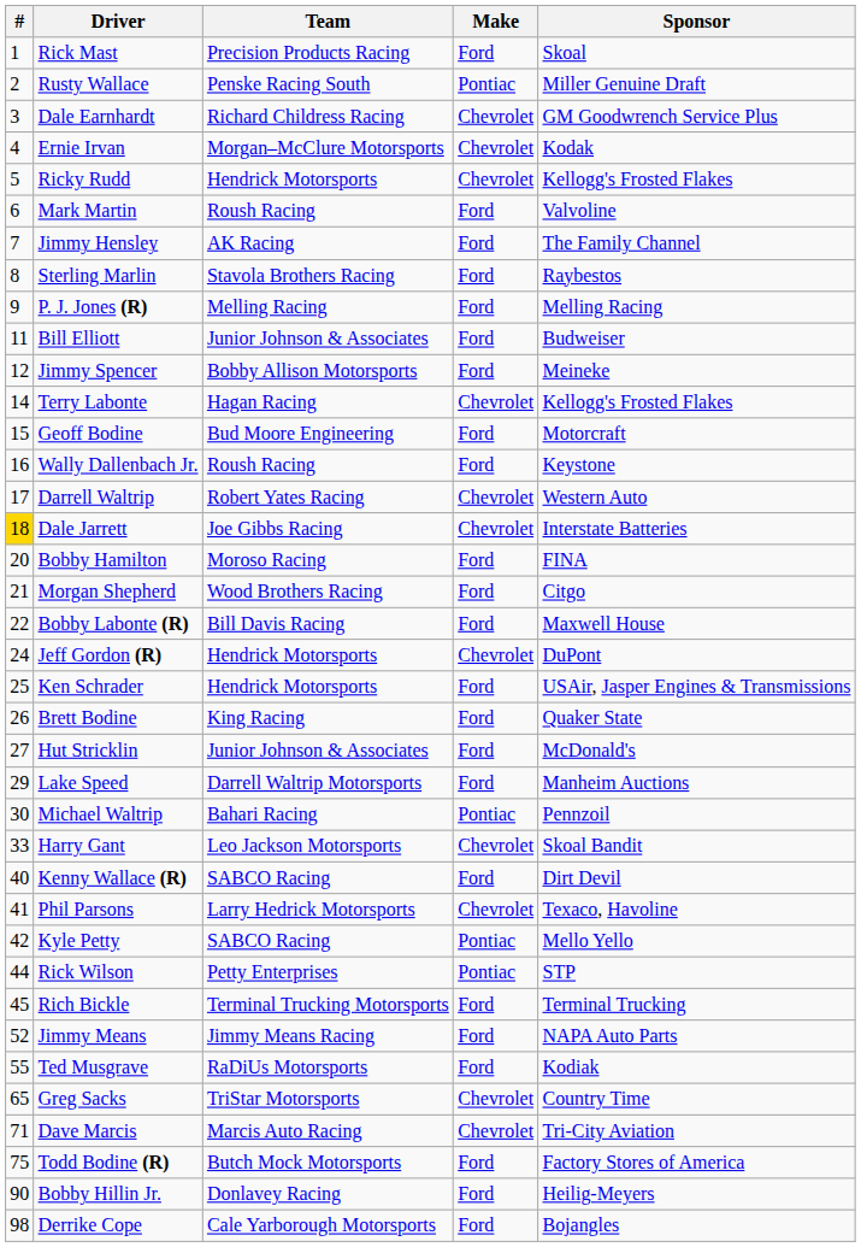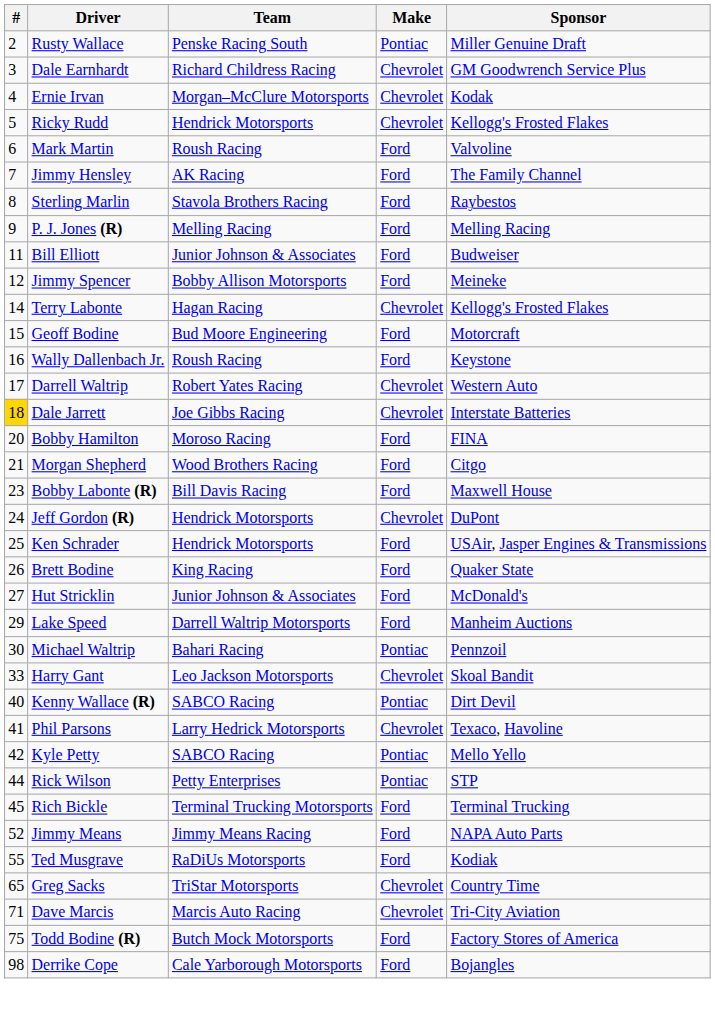- row: 1 | Rick Mast | Precision Products Racing | Ford | Skoal
Bobby Labonte (R) | #: 22 -> 23
Kenny Wallace (R) | Make: Ford -> Pontiac
- row: 90 | Bobby Hillin Jr. | Donlavey Racing | Ford | Heilig-Meyers
